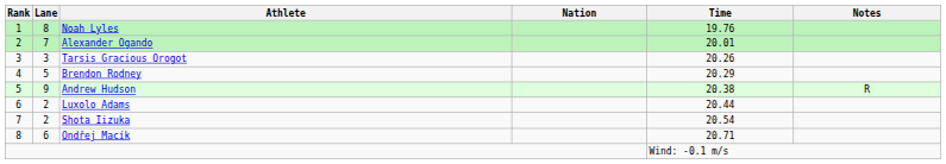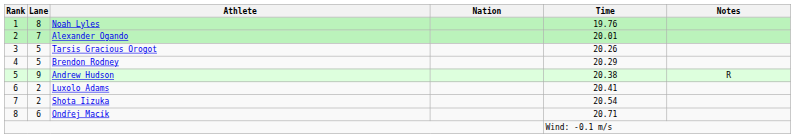Tarsis Gracious Orogot | Lane: 3 -> 5
Luxolo Adams | Time: 20.44 -> 20.41
